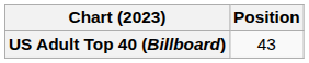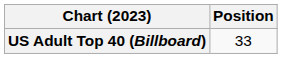US Adult Top 40 (Billboard) | Position: 43 -> 33
